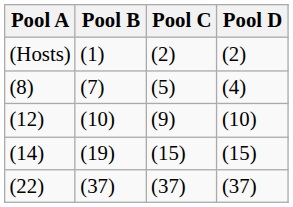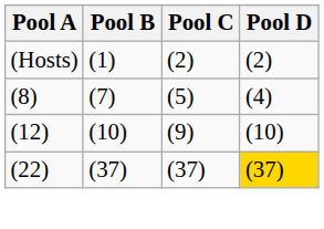- row: (14) | (19) | (15) | (15)
(22) | Pool D: no background -> gold background
